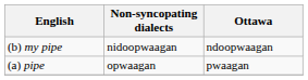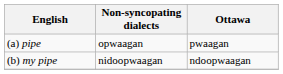rows swapped: (a) pipe <-> (b) my pipe
